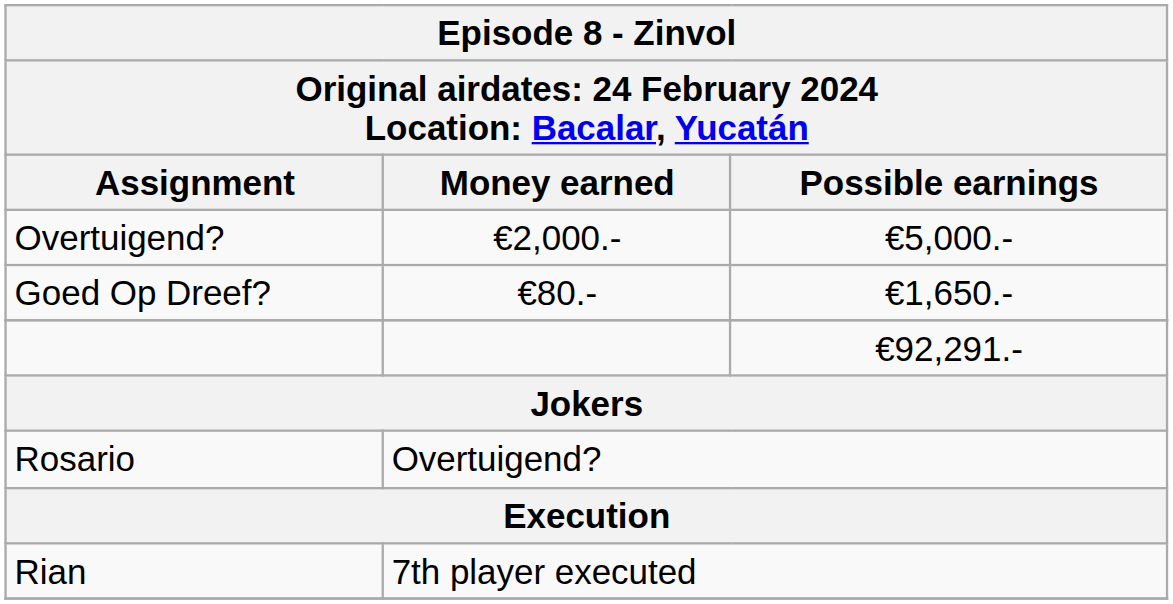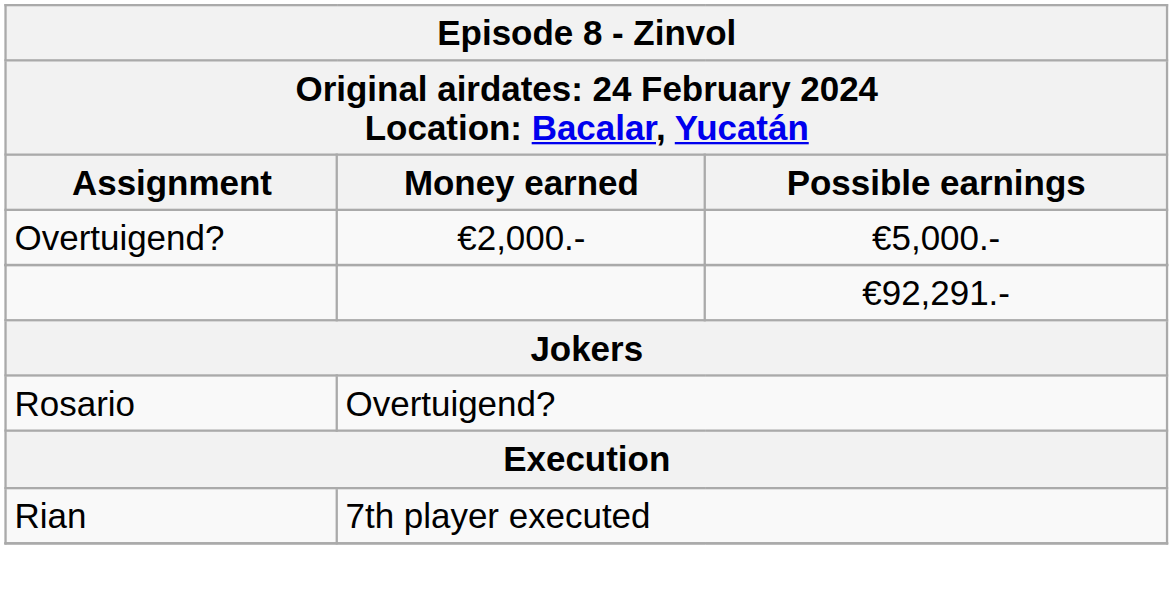- row: Goed Op Dreef? | €80.- | €1,650.-
